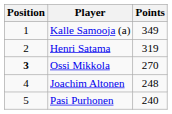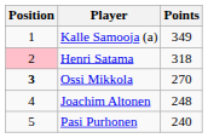Henri Satama | Position: no background -> pink background
Henri Satama | Points: 319 -> 318
